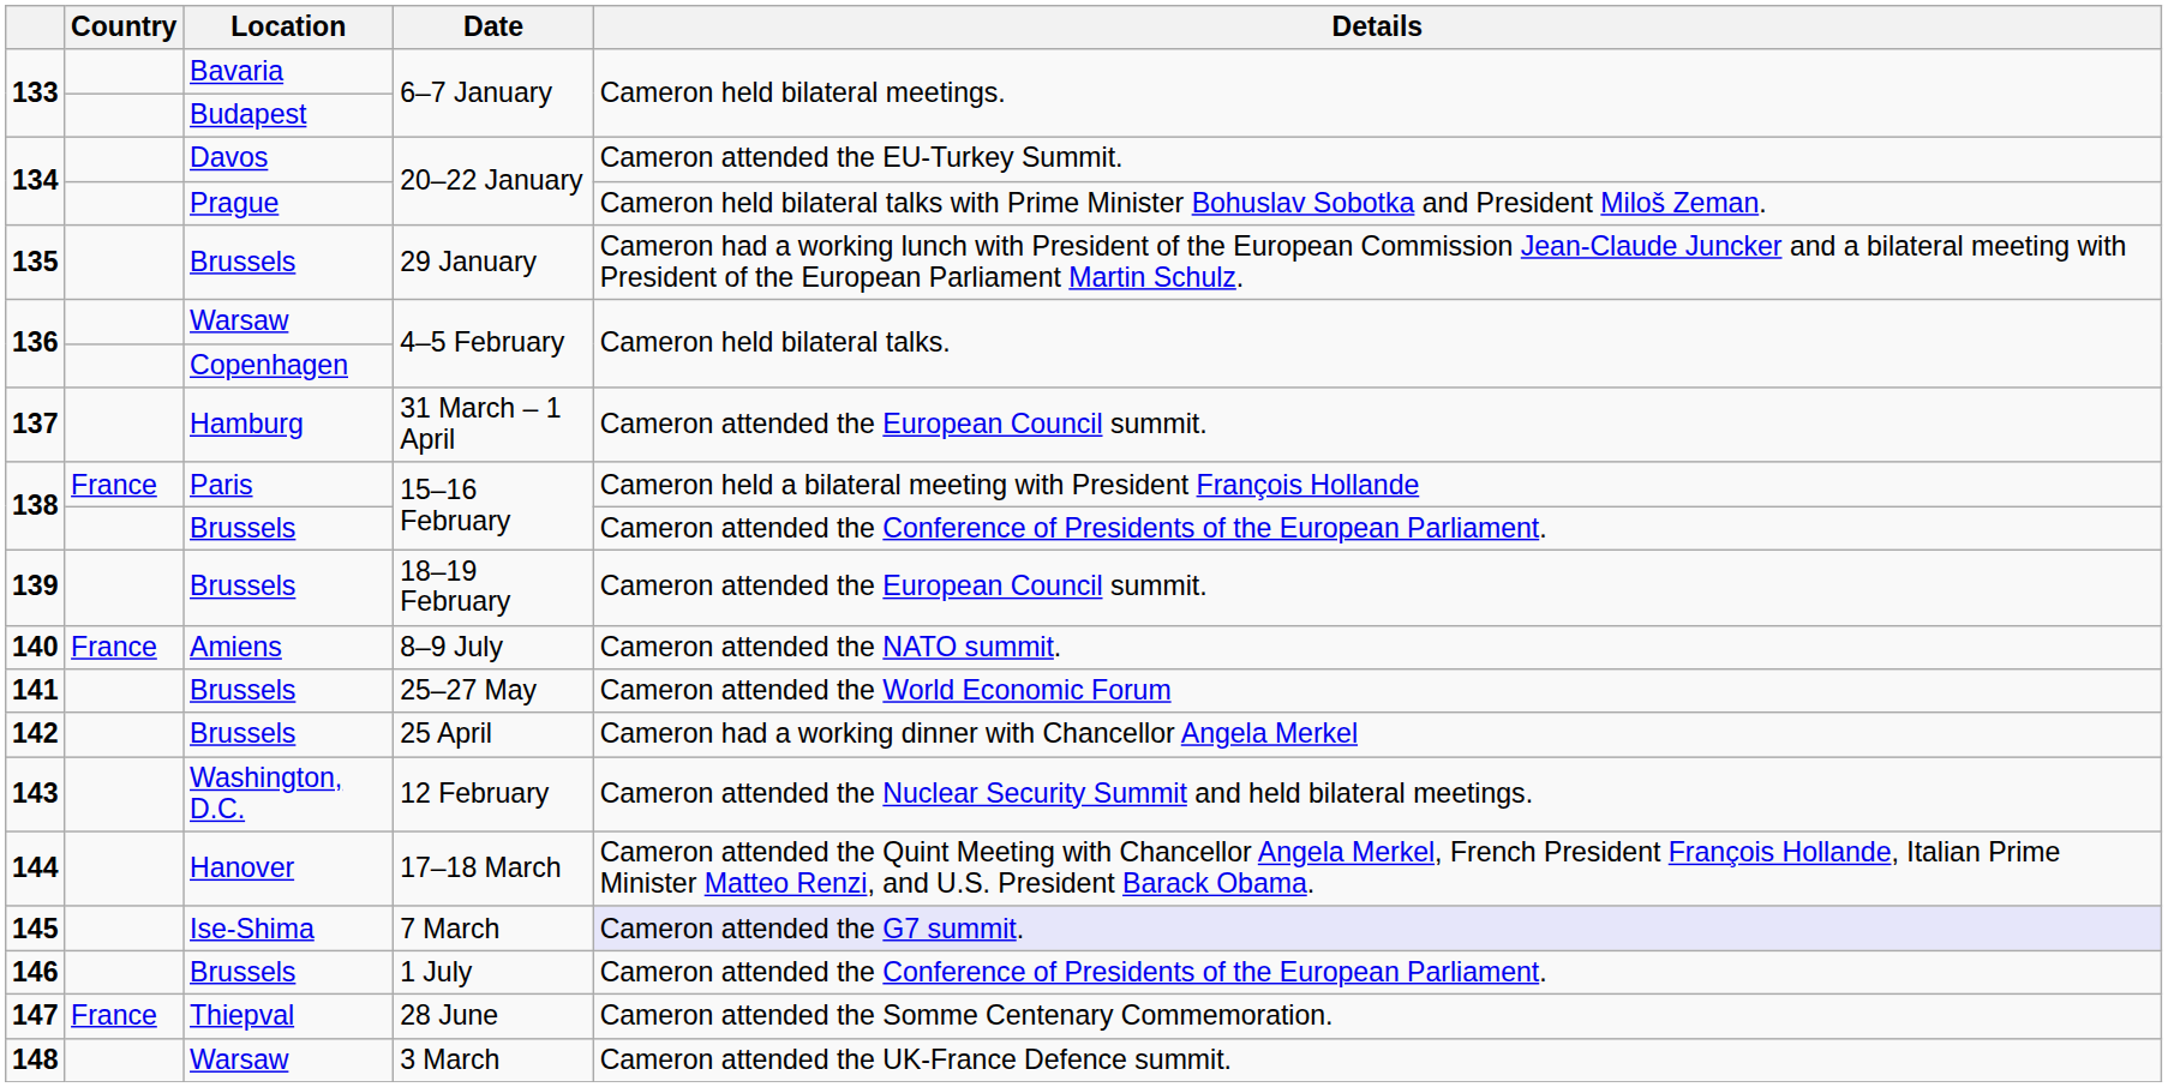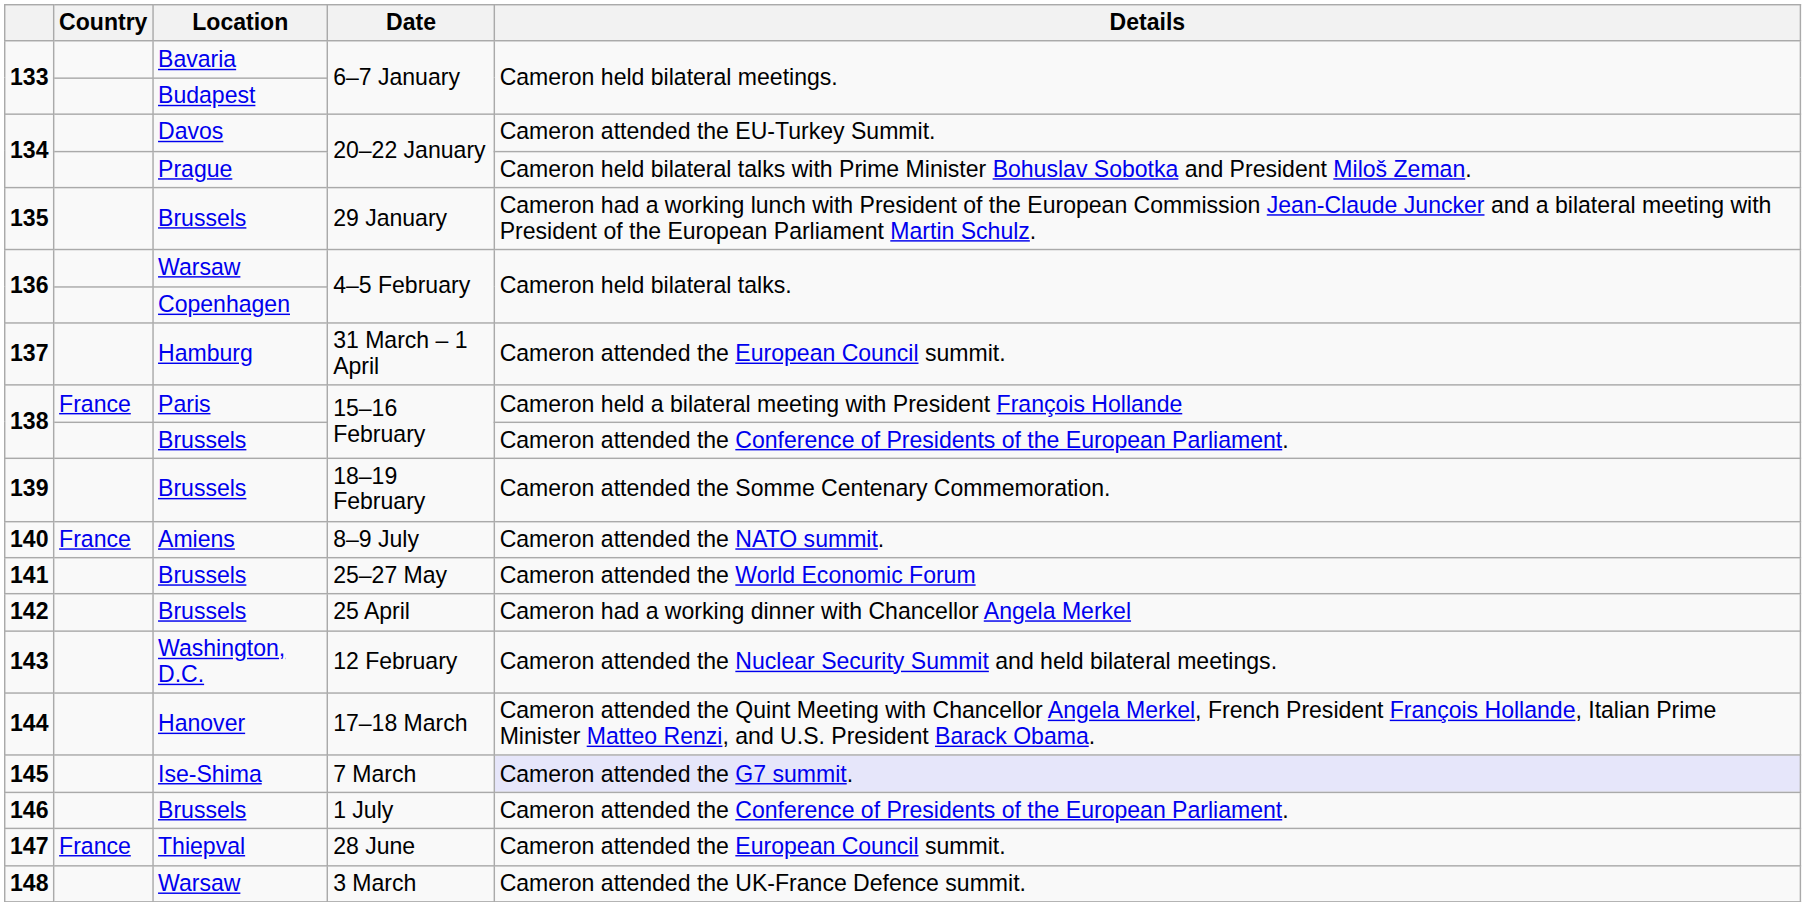139 | Details: Cameron attended the European Council summit. -> Cameron attended the Somme Centenary Commemoration.
147 | Details: Cameron attended the Somme Centenary Commemoration. -> Cameron attended the European Council summit.
